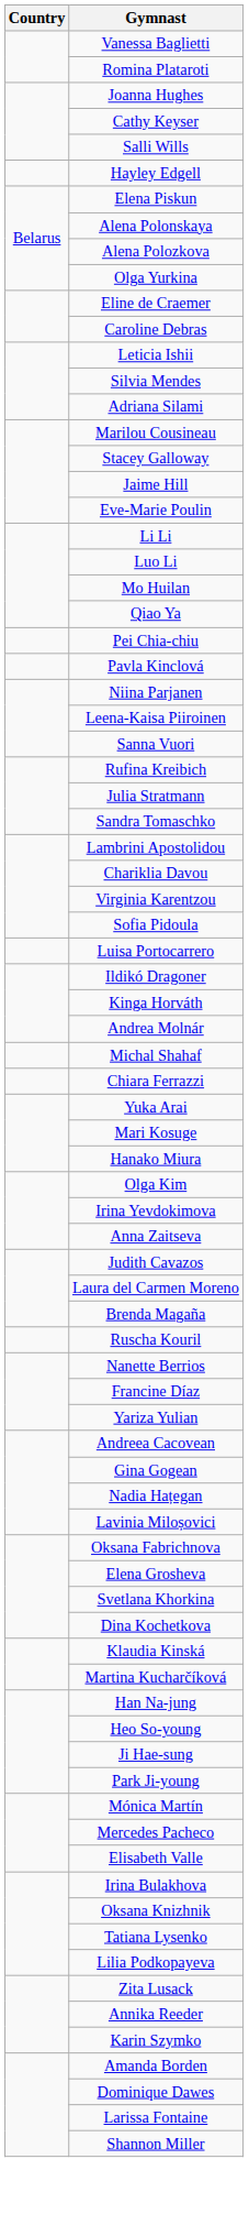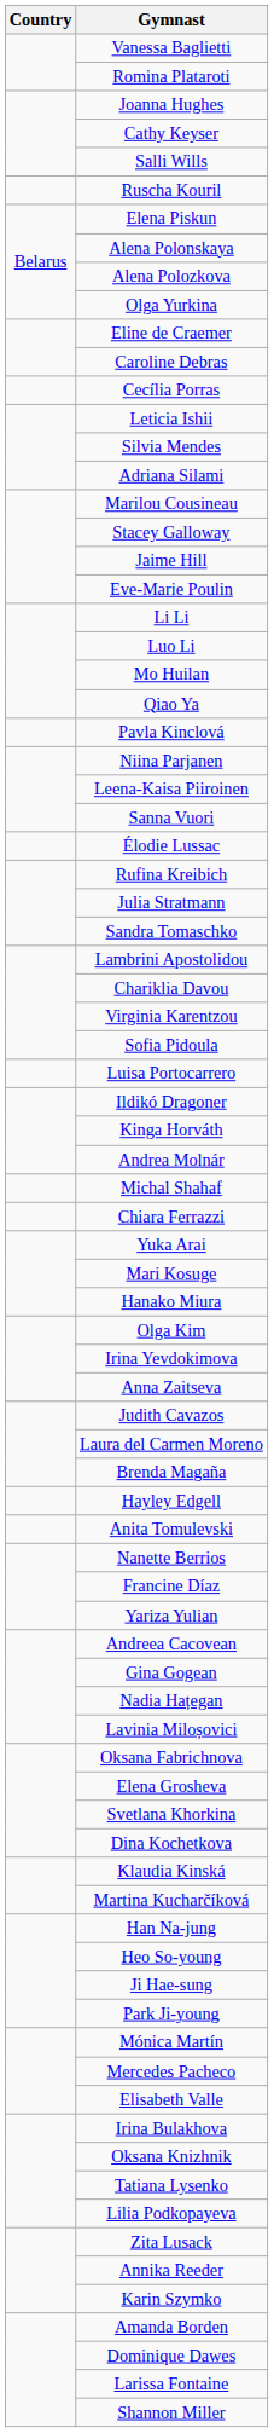rows swapped: Ruscha Kouril <-> Hayley Edgell
+ row: Cecília Porras
- row: Pei Chia-chiu
+ row: Élodie Lussac
+ row: Anita Tomulevski
